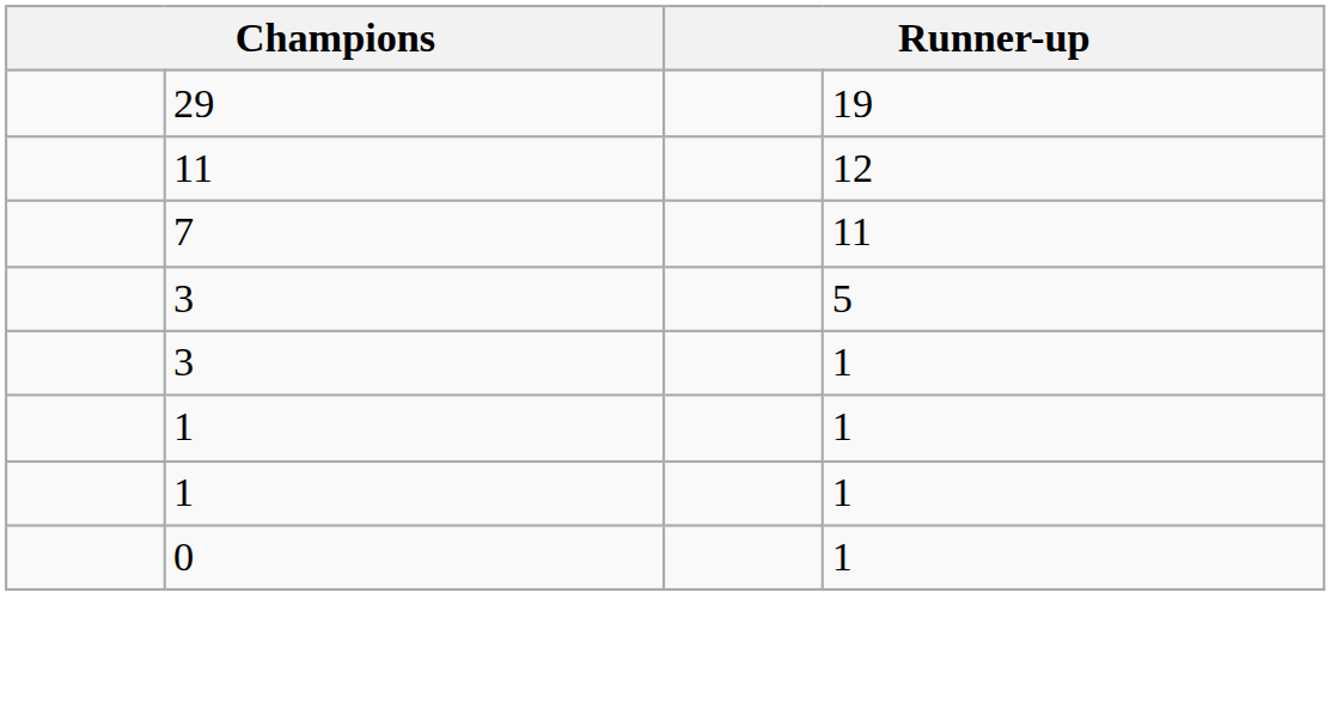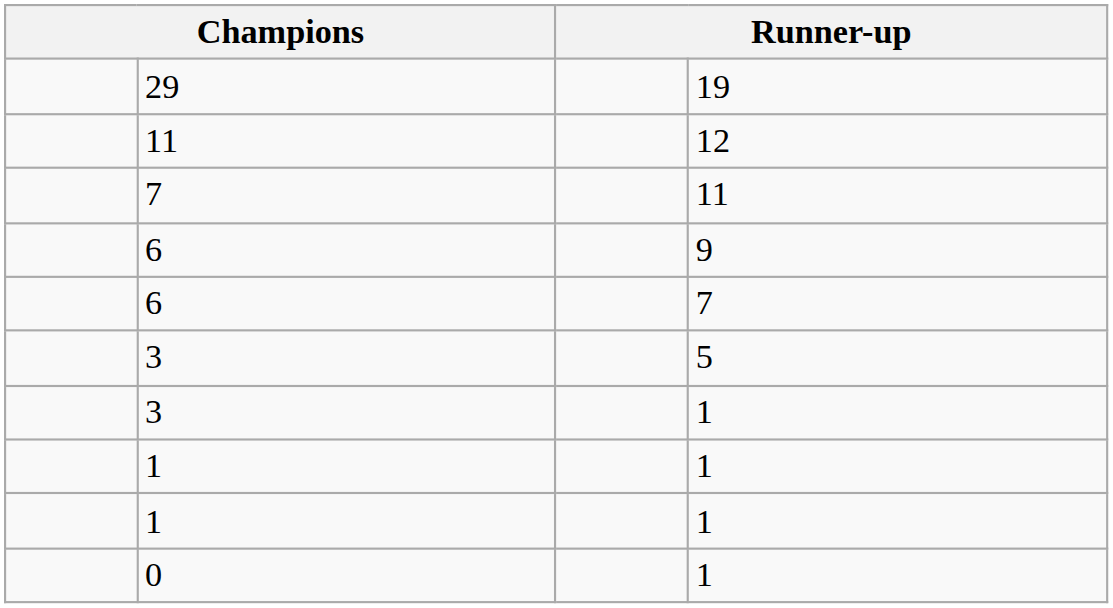+ row: 6 | 9
+ row: 6 | 7
